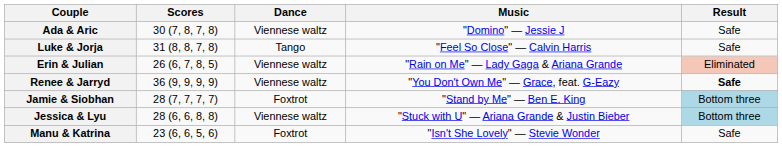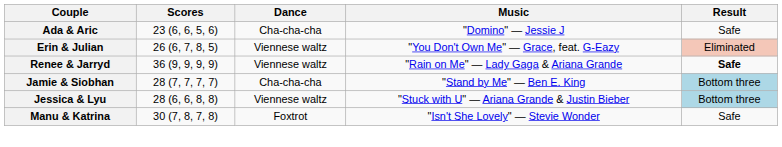Ada & Aric | Scores: 30 (7, 8, 7, 8) -> 23 (6, 6, 5, 6)
Ada & Aric | Dance: Viennese waltz -> Cha-cha-cha
- row: Luke & Jorja | 31 (8, 8, 7, 8) | Tango | "Feel So Close" — Calvin Harris | Safe
Erin & Julian | Music: "Rain on Me" — Lady Gaga & Ariana Grande -> "You Don't Own Me" — Grace, feat. G-Eazy
Renee & Jarryd | Music: "You Don't Own Me" — Grace, feat. G-Eazy -> "Rain on Me" — Lady Gaga & Ariana Grande
Jamie & Siobhan | Dance: Foxtrot -> Cha-cha-cha
Manu & Katrina | Scores: 23 (6, 6, 5, 6) -> 30 (7, 8, 7, 8)
